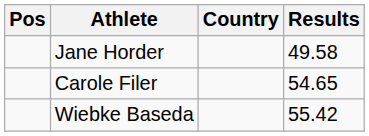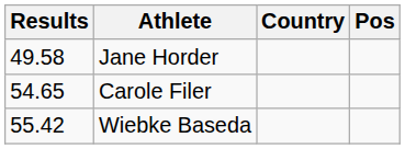columns swapped: Pos <-> Results
